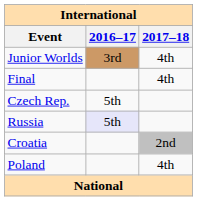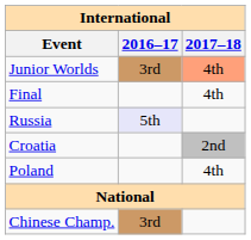Junior Worlds | 2017–18: no background -> lightsalmon background
- row: Czech Rep. | 5th
+ row: Chinese Champ. | 3rd
